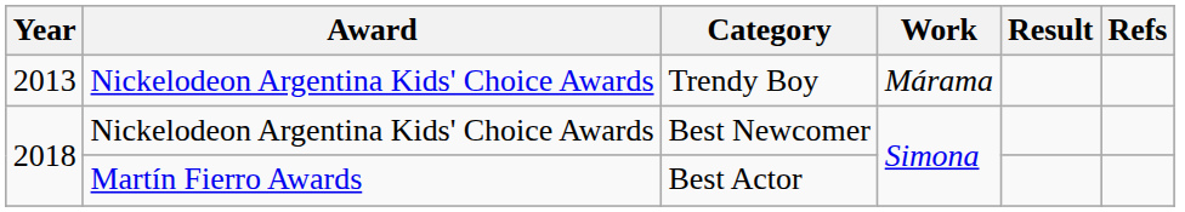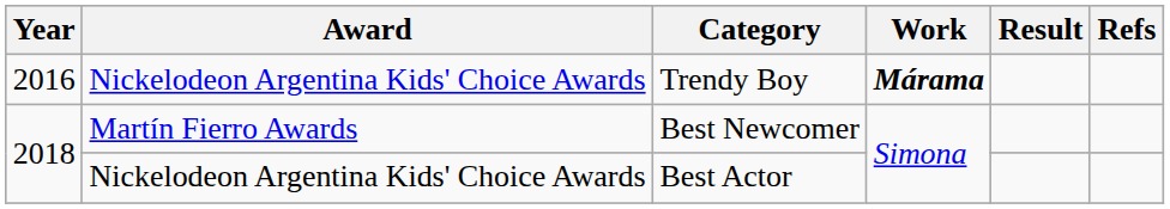Trendy Boy | Year: 2013 -> 2016
Trendy Boy | Work: normal -> bold
Best Newcomer | Award: Nickelodeon Argentina Kids' Choice Awards -> Martín Fierro Awards
Best Actor | Award: Martín Fierro Awards -> Nickelodeon Argentina Kids' Choice Awards
